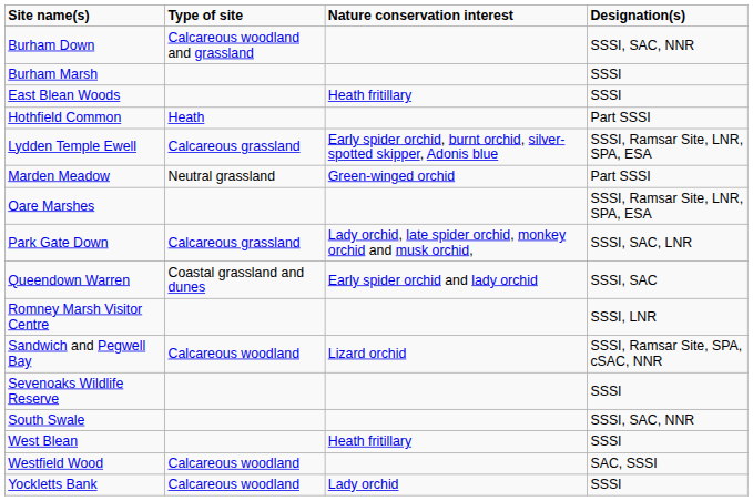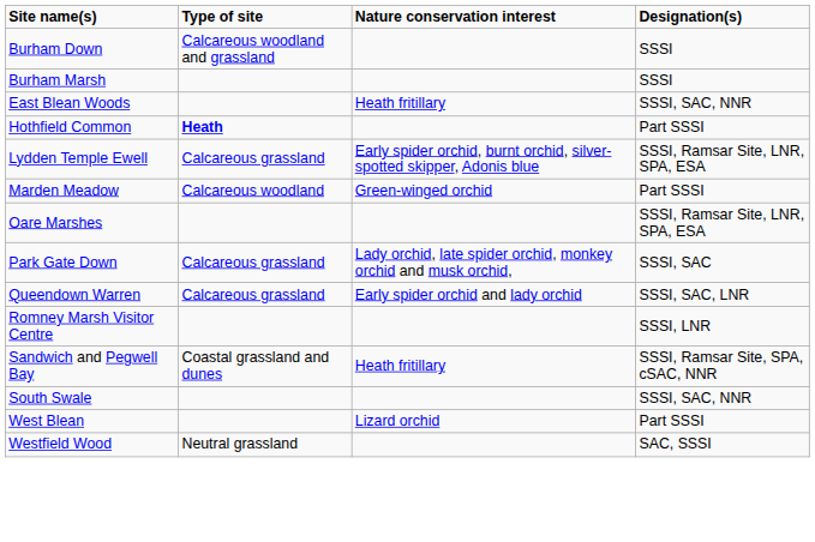Burham Down | Designation(s): SSSI, SAC, NNR -> SSSI
East Blean Woods | Designation(s): SSSI -> SSSI, SAC, NNR
Hothfield Common | Type of site: normal -> bold
Marden Meadow | Type of site: Neutral grassland -> Calcareous woodland
Park Gate Down | Designation(s): SSSI, SAC, LNR -> SSSI, SAC
Queendown Warren | Type of site: Coastal grassland and dunes -> Calcareous grassland
Queendown Warren | Designation(s): SSSI, SAC -> SSSI, SAC, LNR
Sandwich and Pegwell Bay | Type of site: Calcareous woodland -> Coastal grassland and dunes
Sandwich and Pegwell Bay | Nature conservation interest: Lizard orchid -> Heath fritillary
- row: Sevenoaks Wildlife Reserve | SSSI
West Blean | Nature conservation interest: Heath fritillary -> Lizard orchid
West Blean | Designation(s): SSSI -> Part SSSI
Westfield Wood | Type of site: Calcareous woodland -> Neutral grassland
- row: Yockletts Bank | Calcareous woodland | Lady orchid | SSSI
